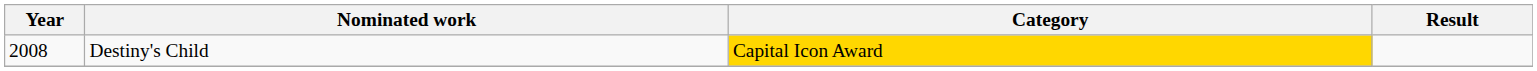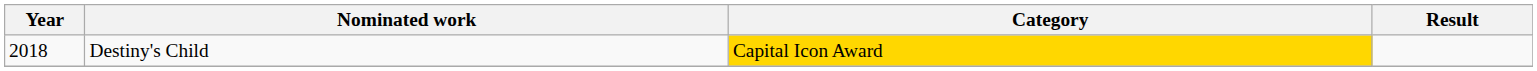Destiny's Child | Year: 2008 -> 2018
